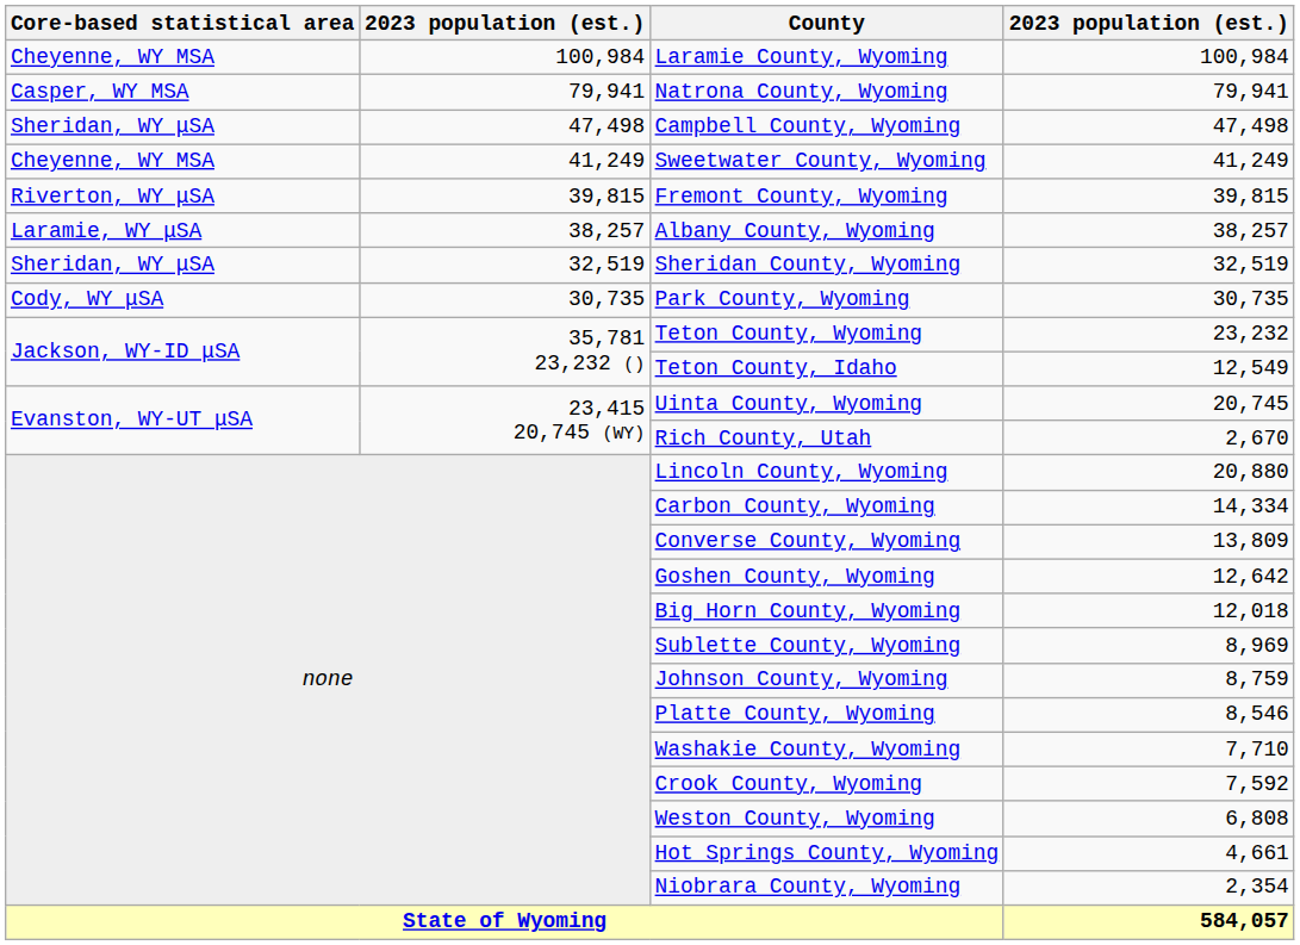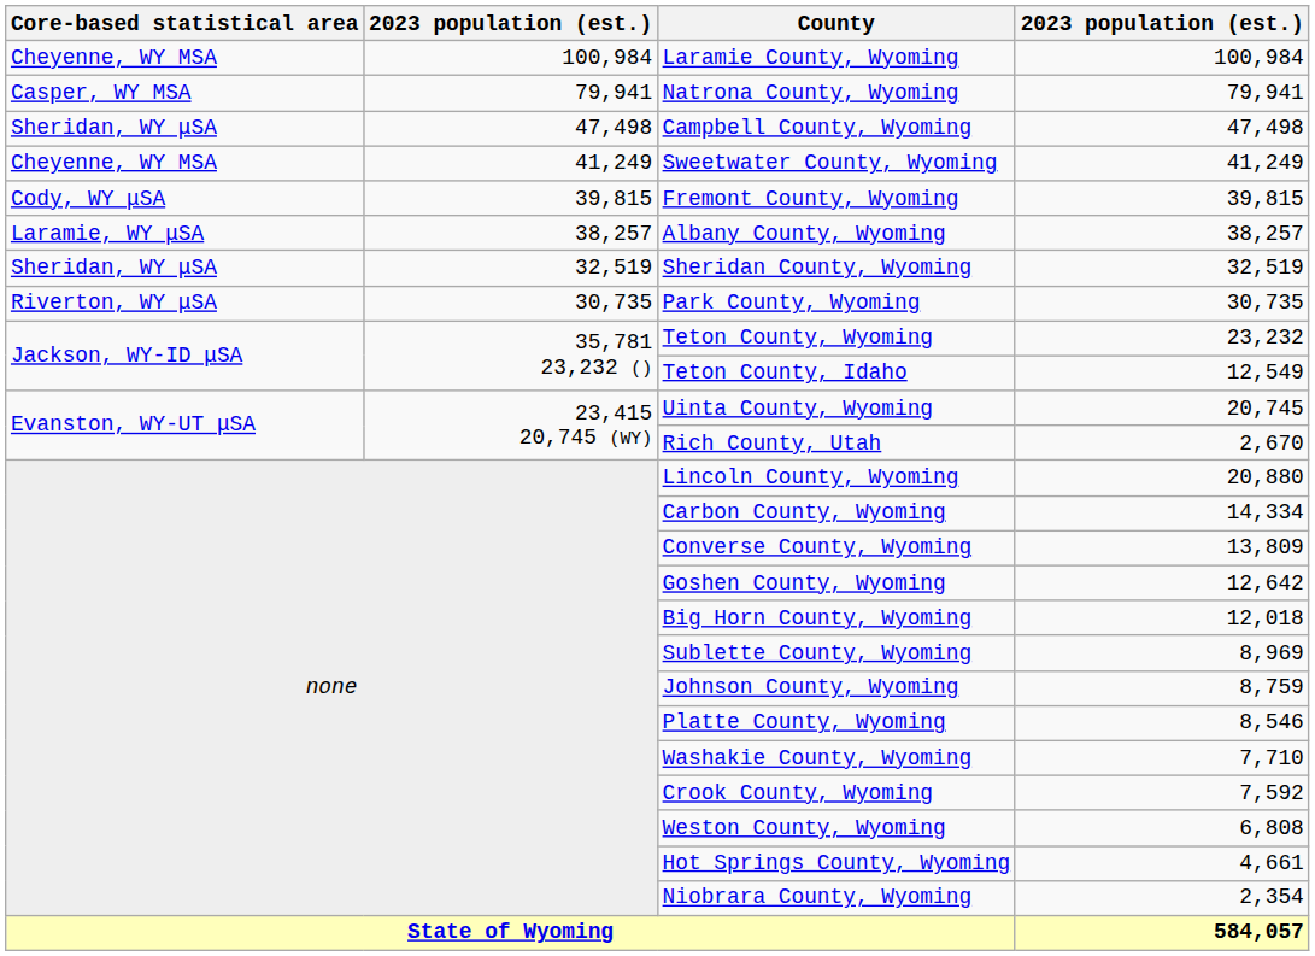Fremont County, Wyoming | Core-based statistical area: Riverton, WY μSA -> Cody, WY μSA
Park County, Wyoming | Core-based statistical area: Cody, WY μSA -> Riverton, WY μSA
